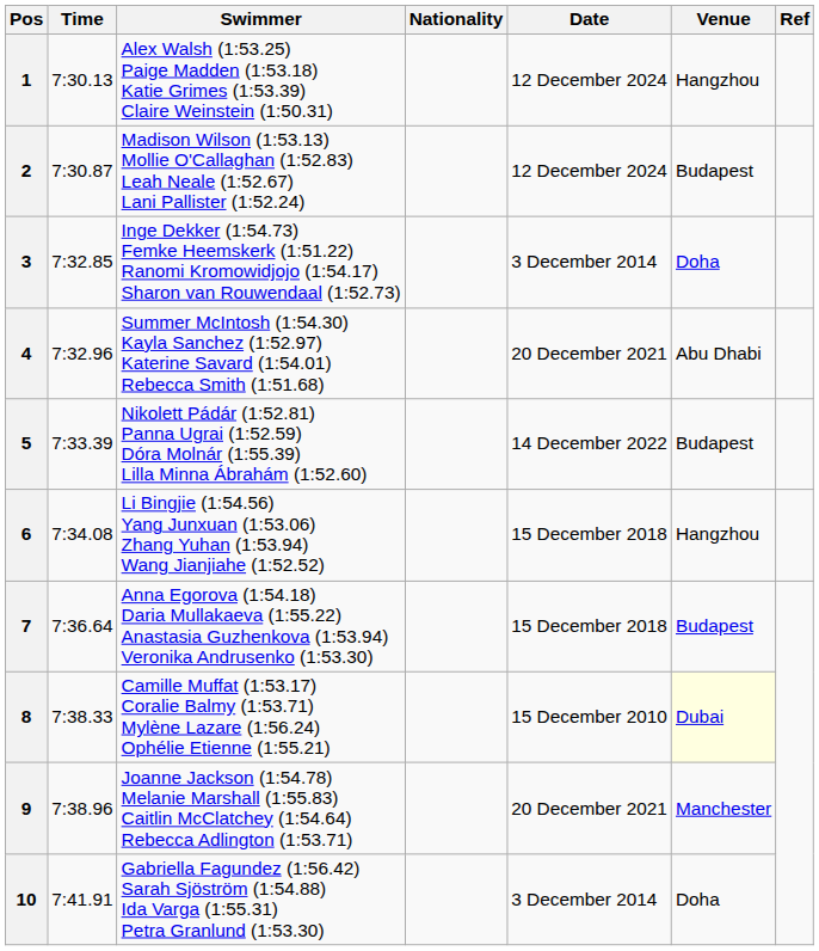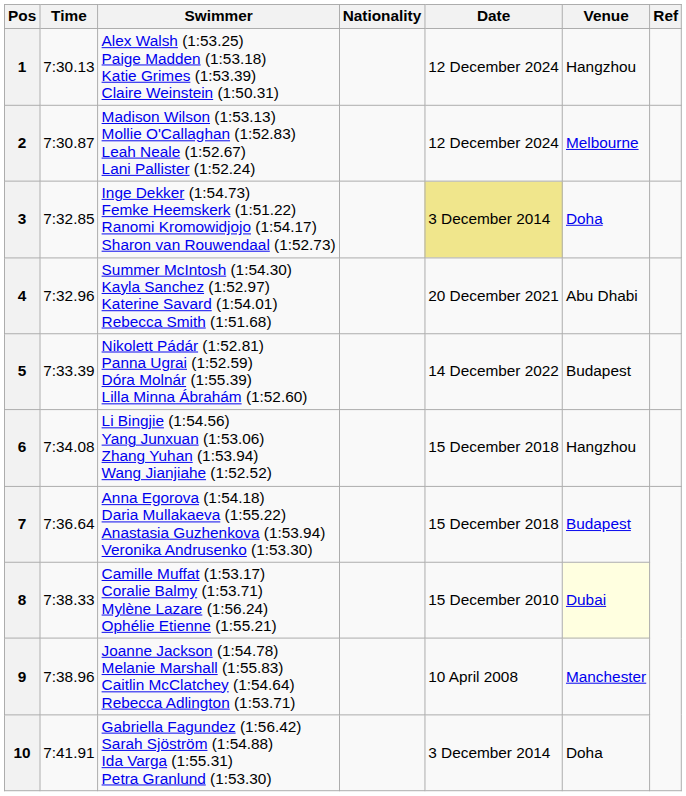2 | Venue: Budapest -> Melbourne
3 | Date: no background -> khaki background
9 | Date: 20 December 2021 -> 10 April 2008
